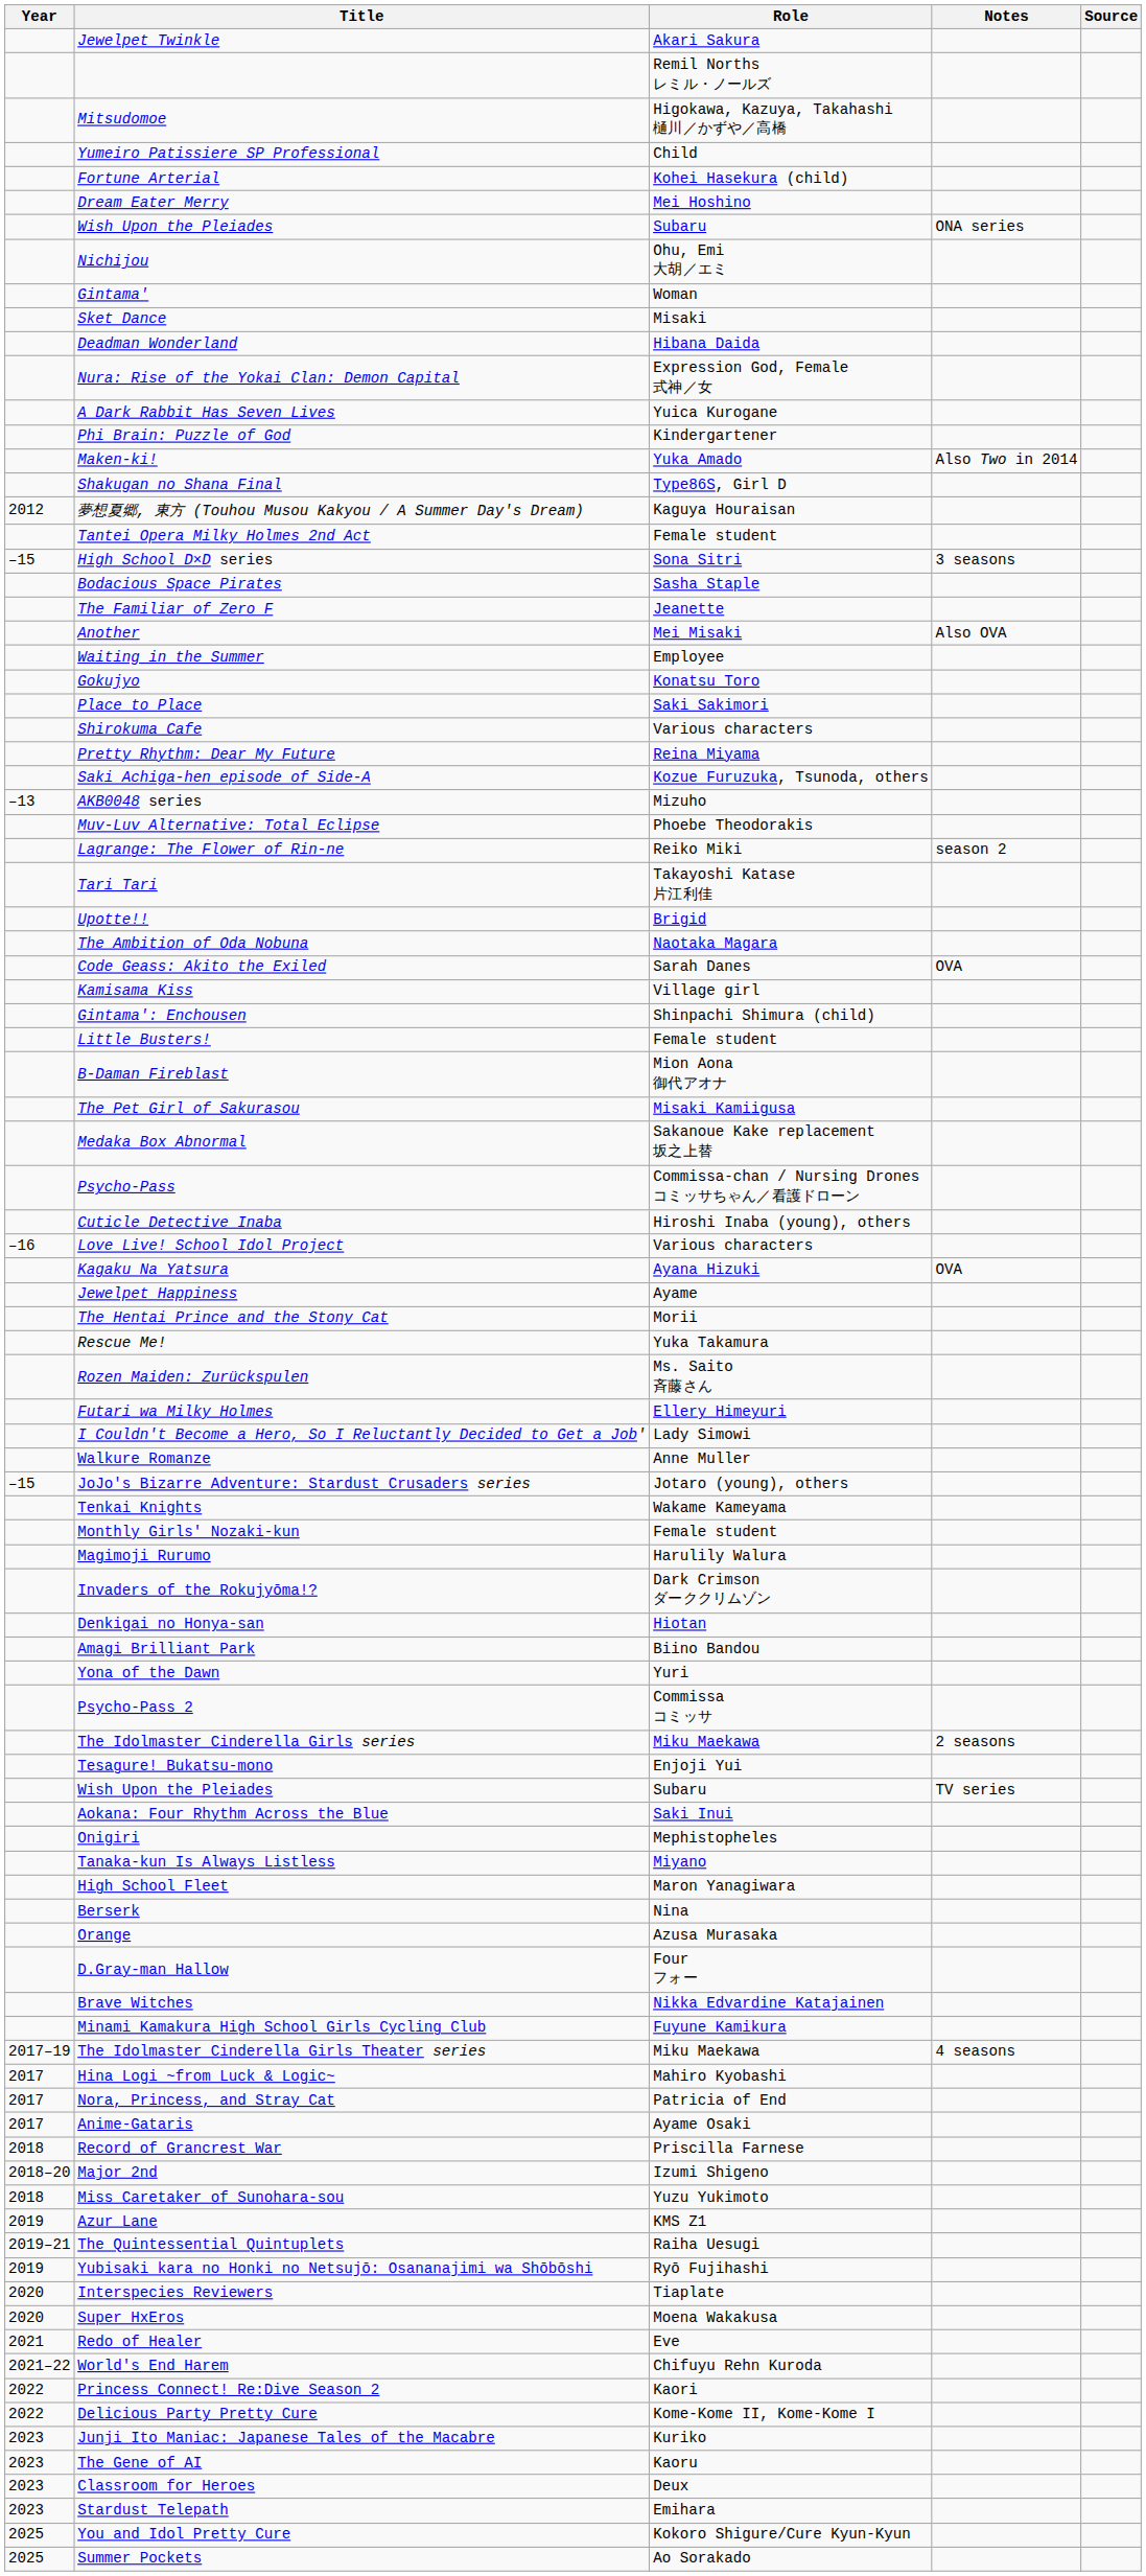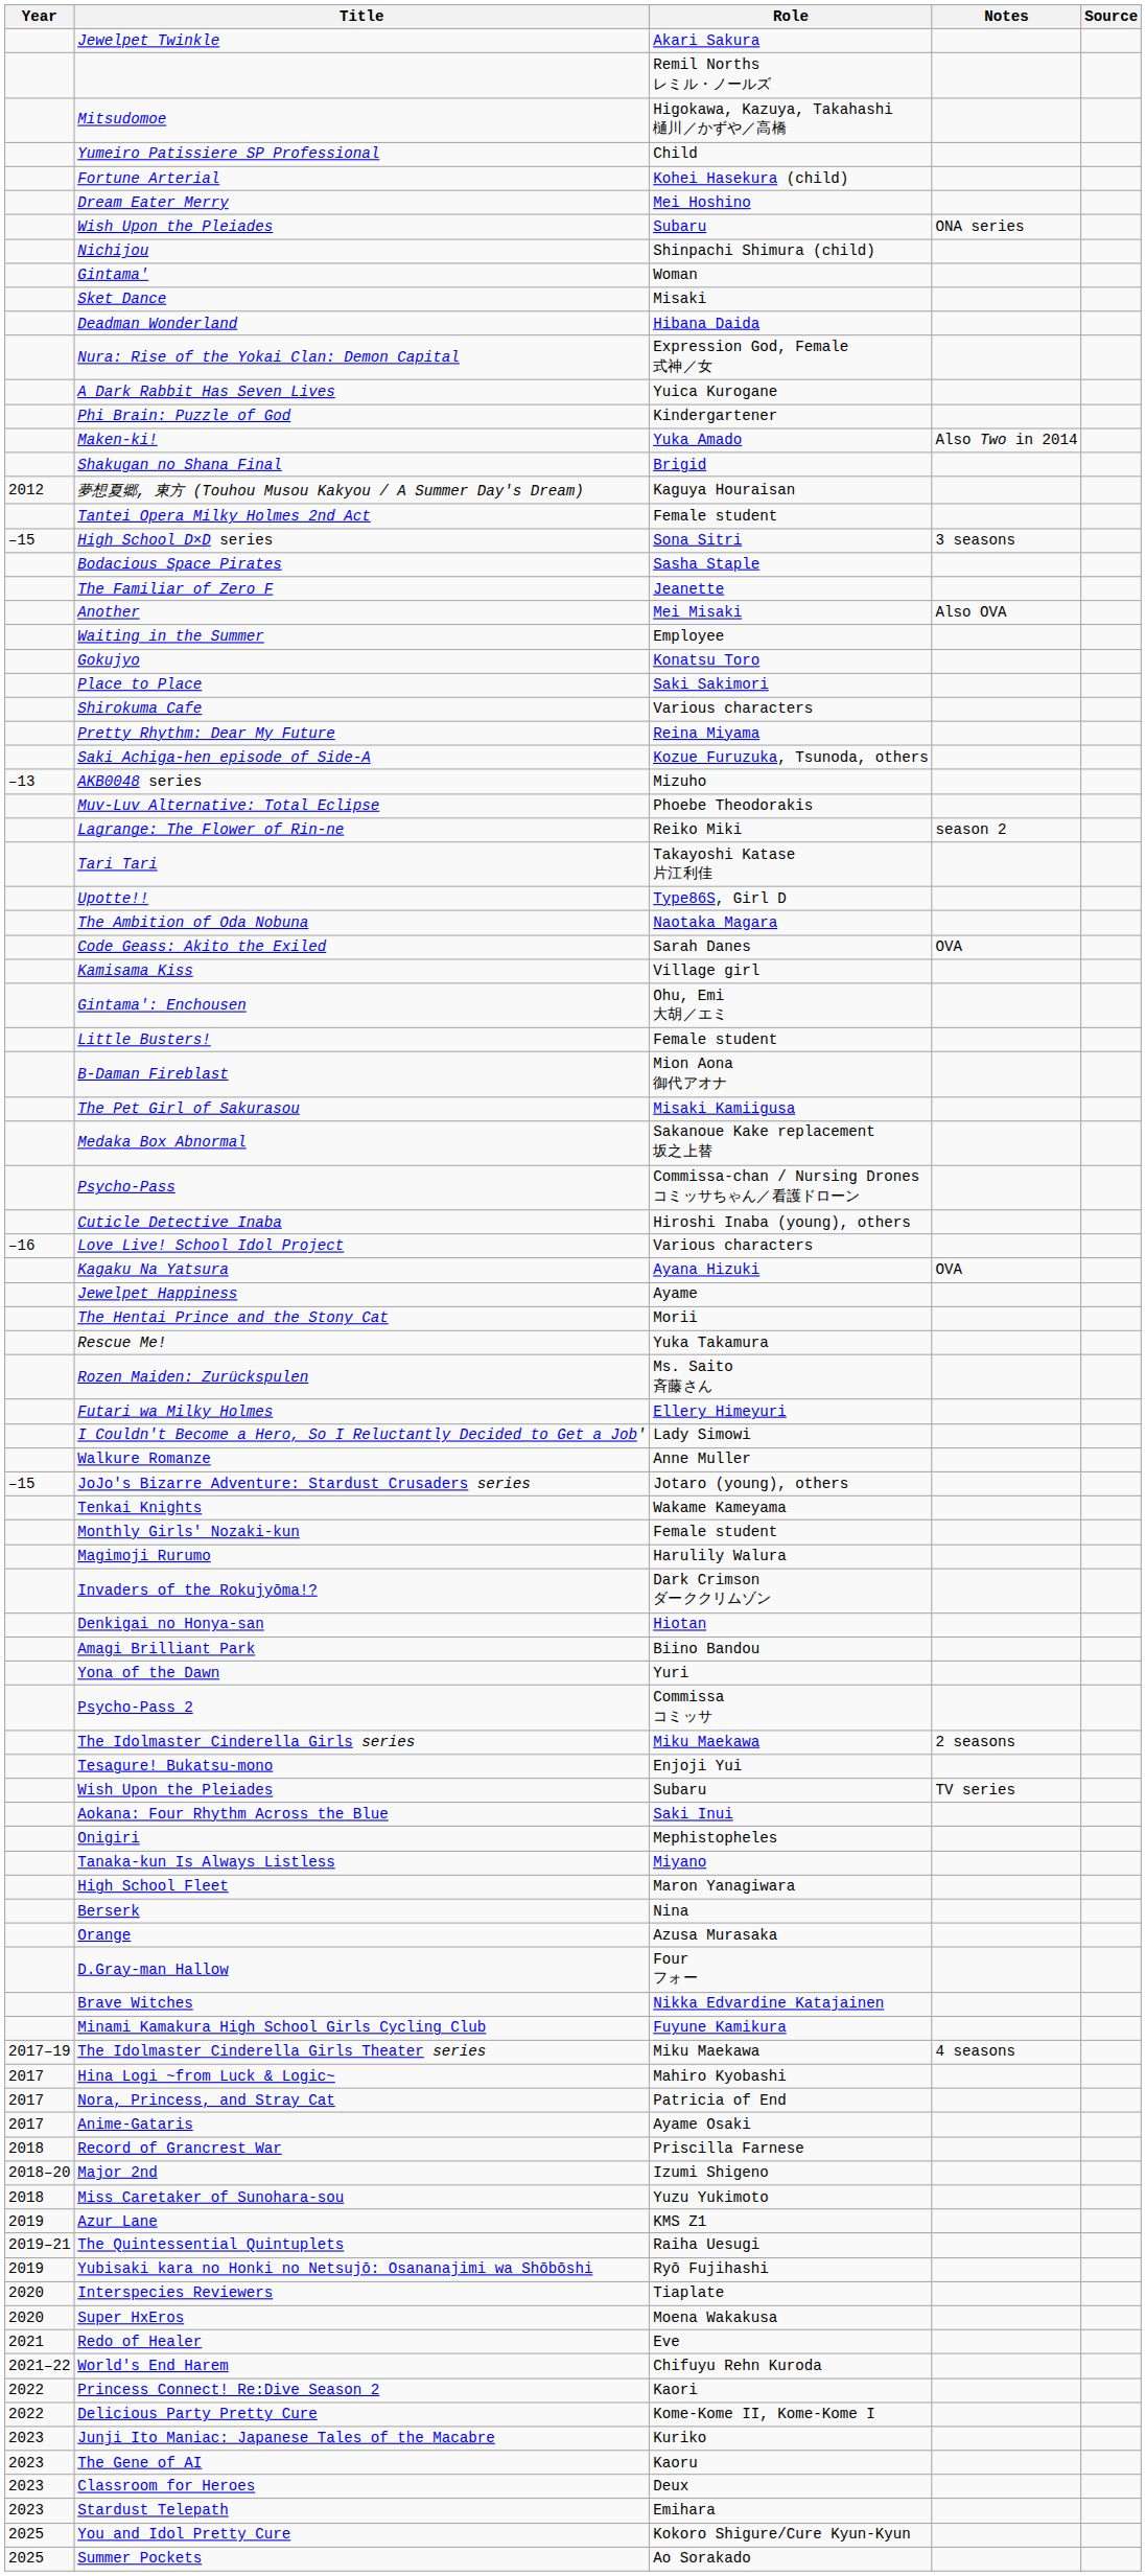Nichijou | Role: Ohu, Emi 大胡／エミ -> Shinpachi Shimura (child)
Shakugan no Shana Final | Role: Type86S, Girl D -> Brigid
Upotte!! | Role: Brigid -> Type86S, Girl D
Gintama': Enchousen | Role: Shinpachi Shimura (child) -> Ohu, Emi 大胡／エミ
